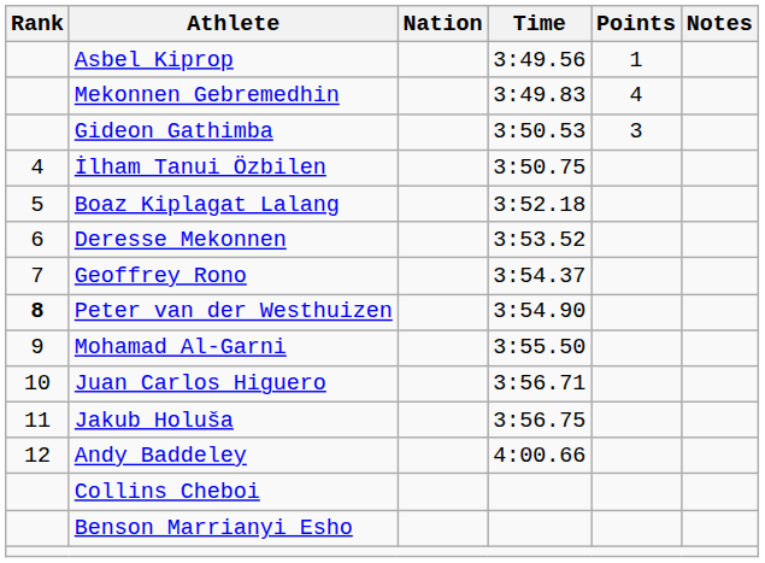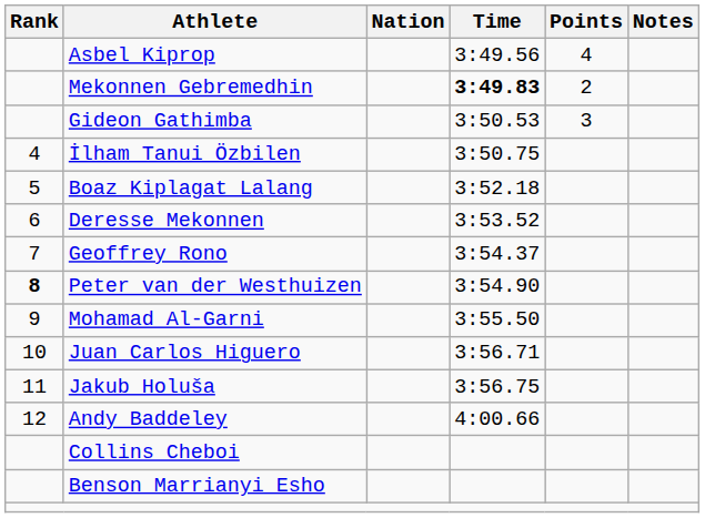Asbel Kiprop | Points: 1 -> 4
Mekonnen Gebremedhin | Time: normal -> bold
Mekonnen Gebremedhin | Points: 4 -> 2
